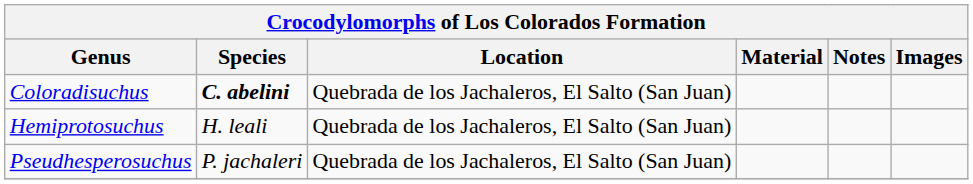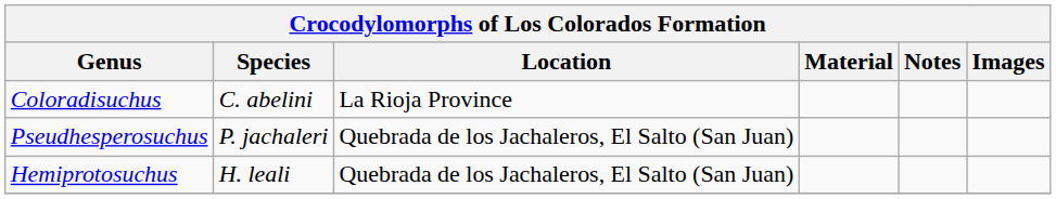Coloradisuchus | Species: bold -> normal
Coloradisuchus | Location: Quebrada de los Jachaleros, El Salto (San Juan) -> La Rioja Province
rows swapped: Hemiprotosuchus <-> Pseudhesperosuchus
